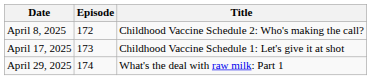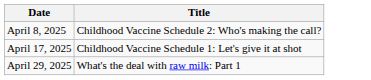- column: Episode | 172 | 173 | 174
